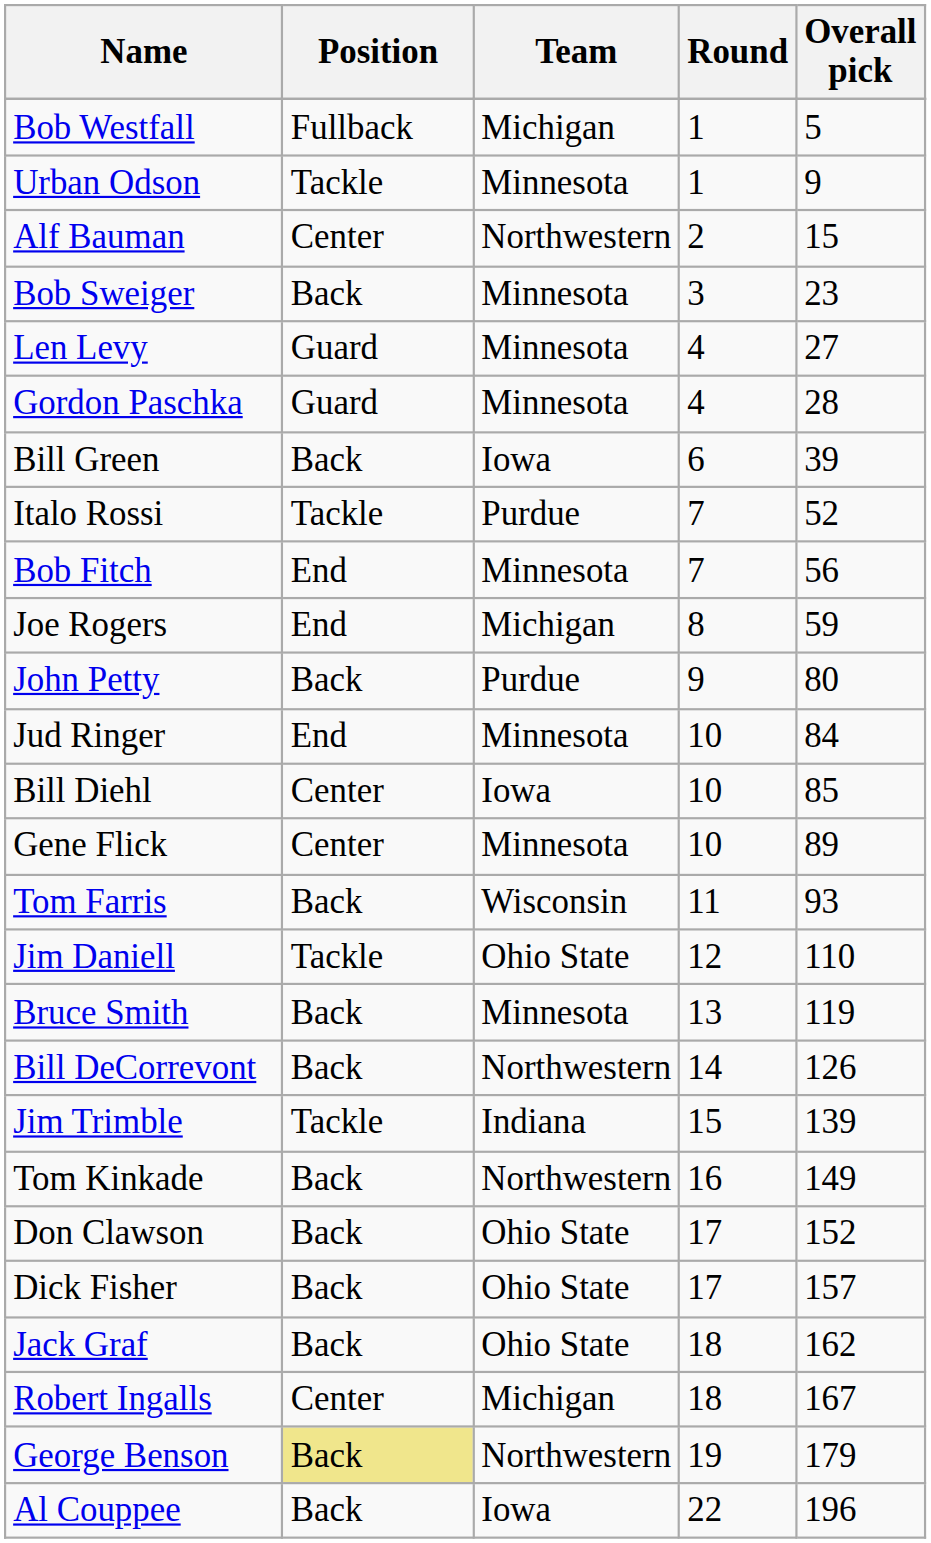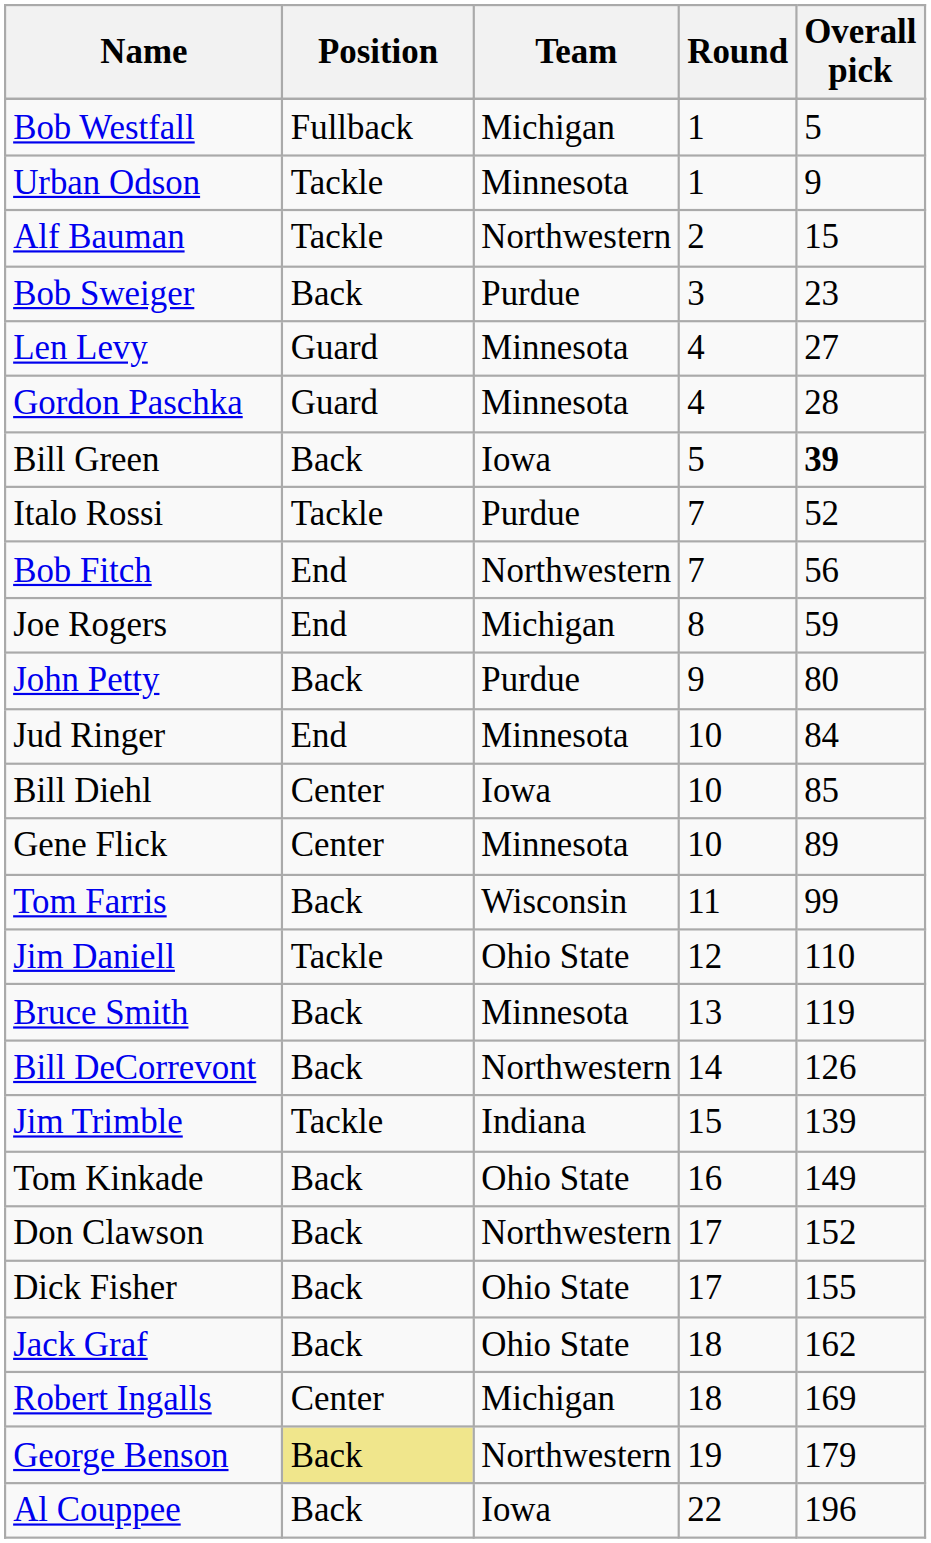Alf Bauman | Position: Center -> Tackle
Bob Sweiger | Team: Minnesota -> Purdue
Bill Green | Round: 6 -> 5
Bill Green | Overall pick: normal -> bold
Bob Fitch | Team: Minnesota -> Northwestern
Tom Farris | Overall pick: 93 -> 99
Tom Kinkade | Team: Northwestern -> Ohio State
Don Clawson | Team: Ohio State -> Northwestern
Dick Fisher | Overall pick: 157 -> 155
Robert Ingalls | Overall pick: 167 -> 169
